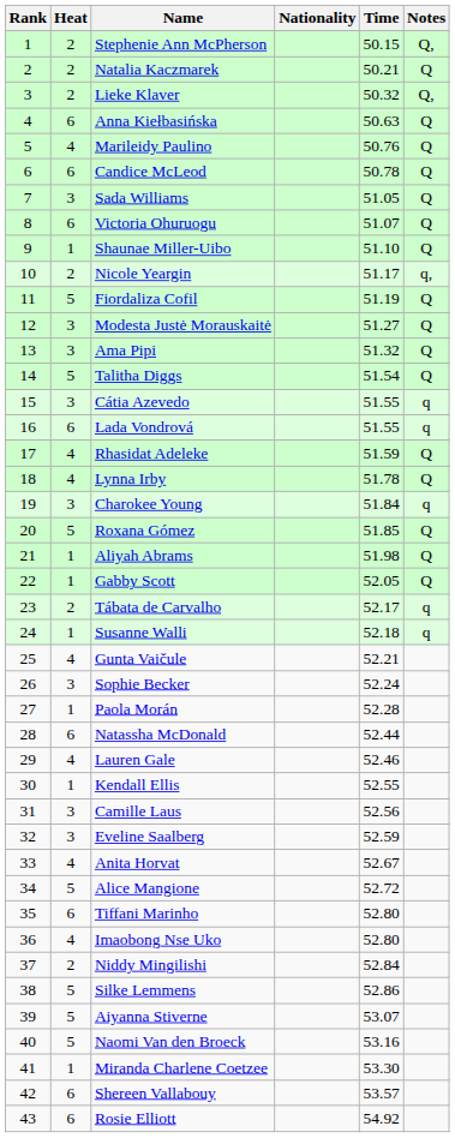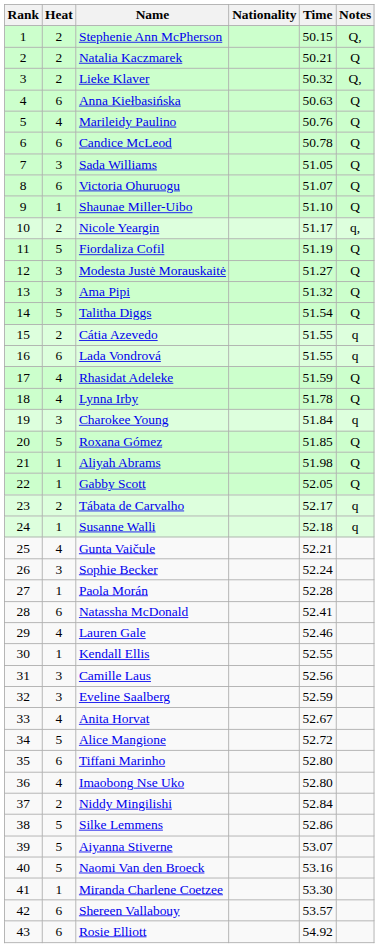Cátia Azevedo | Heat: 3 -> 2
Natassha McDonald | Time: 52.44 -> 52.41
